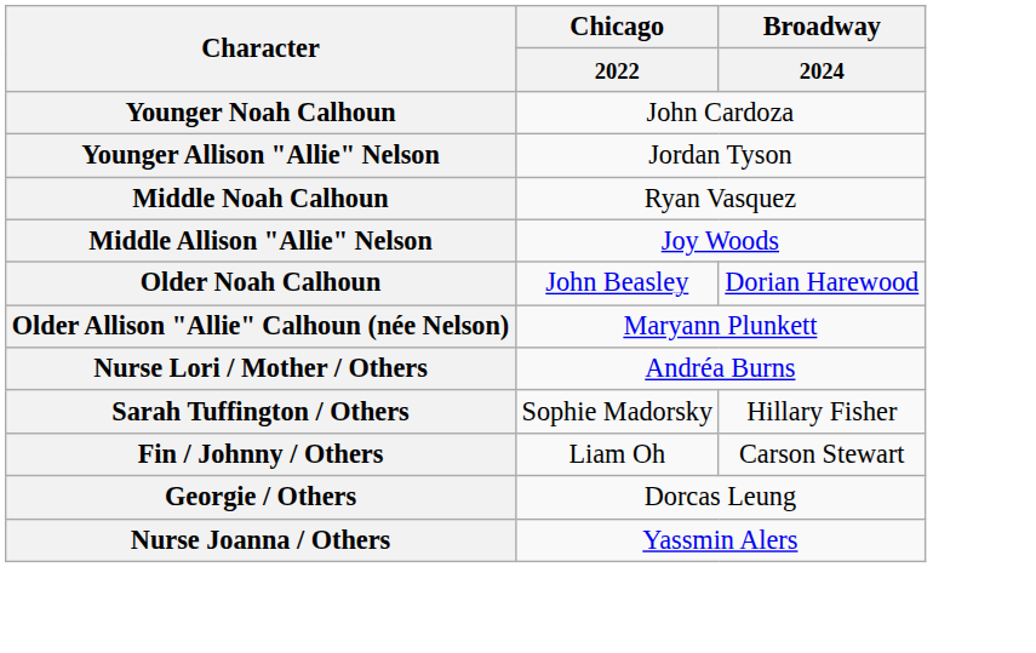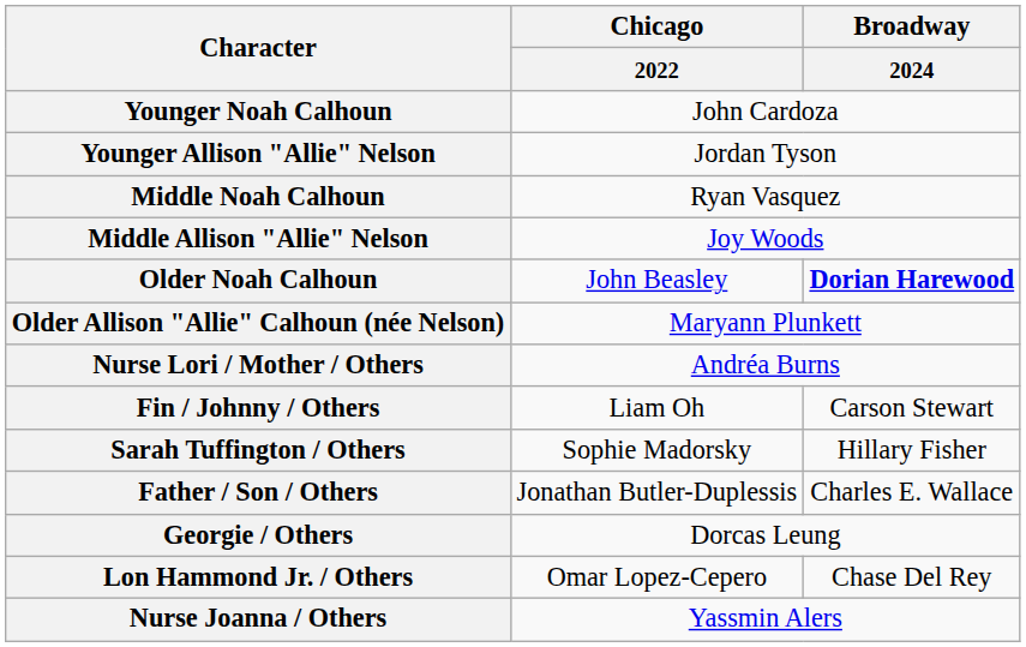Older Noah Calhoun | Broadway / 2024: normal -> bold
rows swapped: Fin / Johnny / Others <-> Sarah Tuffington / Others
+ row: Father / Son / Others | Jonathan Butler-Duplessis | Charles E. Wallace
+ row: Lon Hammond Jr. / Others | Omar Lopez-Cepero | Chase Del Rey
